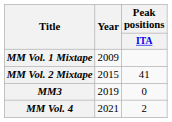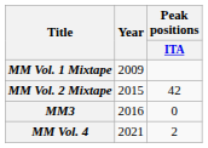MM Vol. 2 Mixtape | Peak positions / ITA: 41 -> 42
MM3 | Year: 2019 -> 2016
